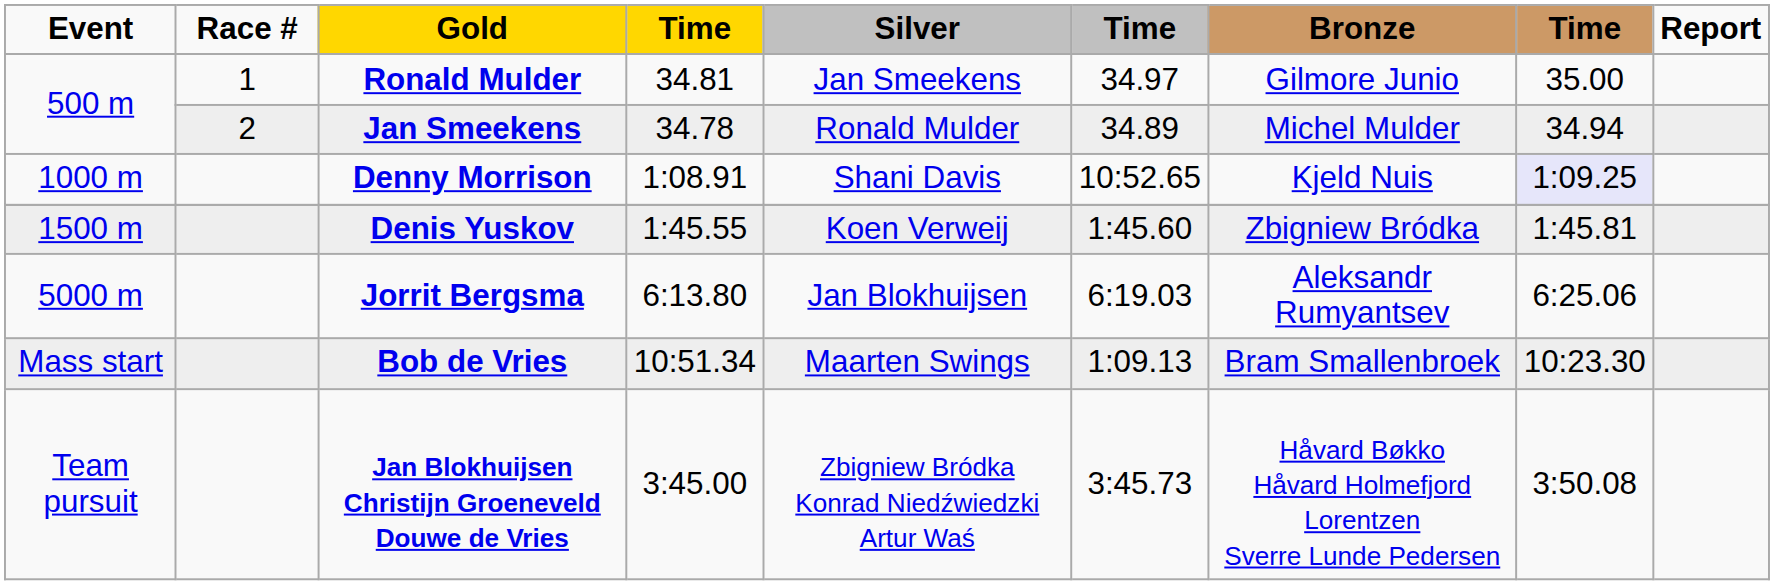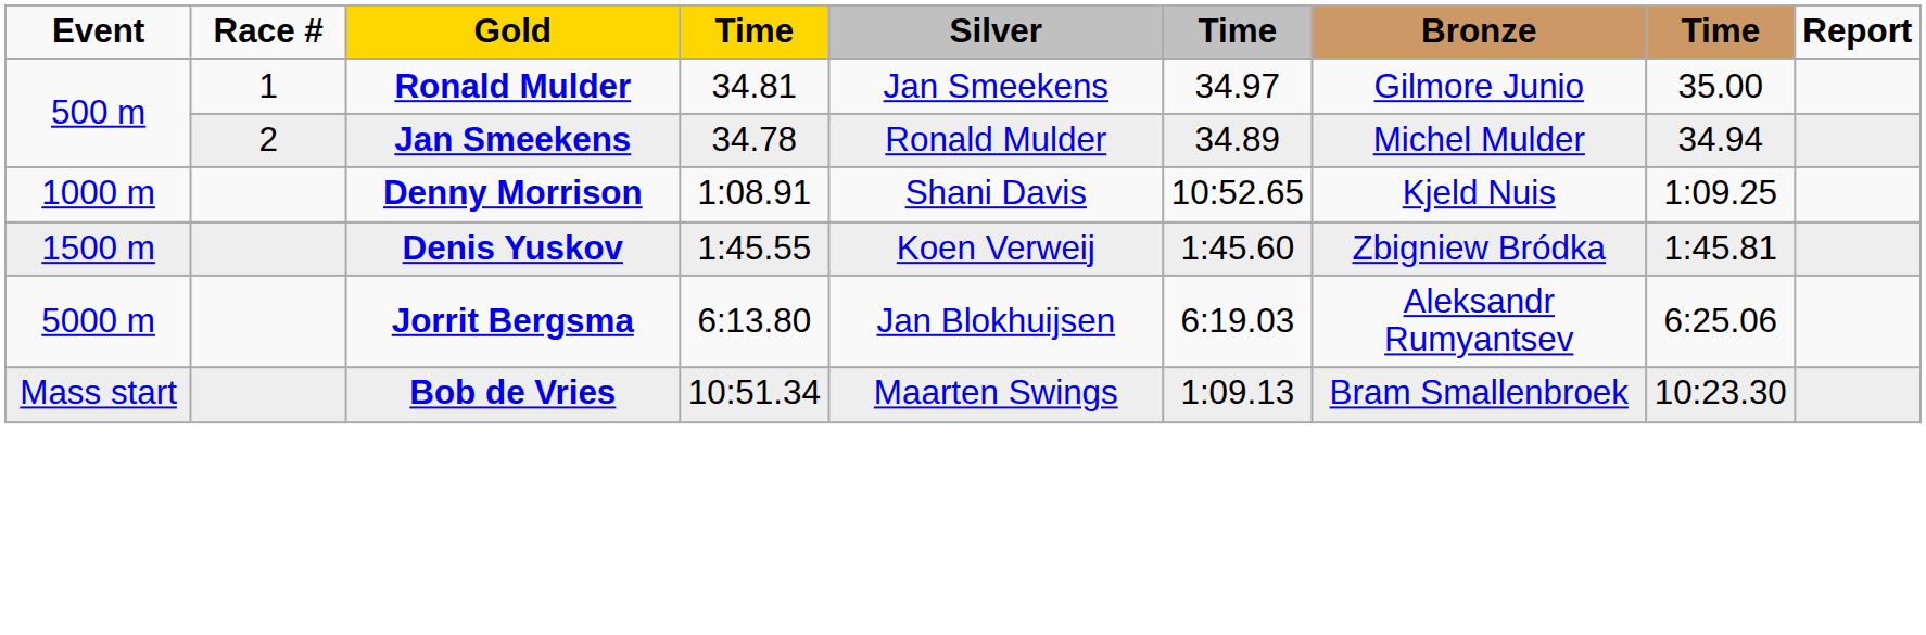Denny Morrison | column 8: lavender background -> no background
- row: Team pursuit | Jan Blokhuijsen Christijn Groeneveld Douwe de Vries | 3:45.00 | Zbigniew Bródka Konrad Niedźwiedzki Artur Waś | 3:45.73 | Håvard Bøkko Håvard Holmefjord Lorentzen Sverre Lunde Pedersen | 3:50.08
